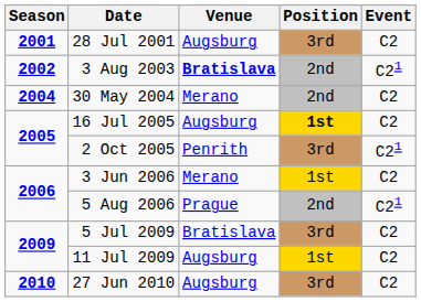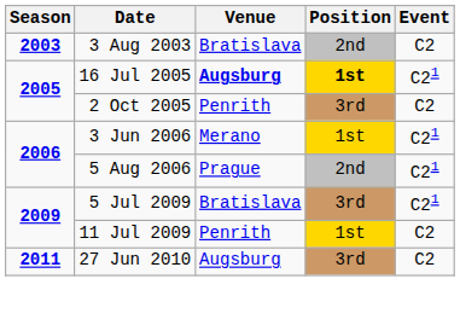- row: 2001 | 28 Jul 2001 | Augsburg | 3rd | C2
3 Aug 2003 | Season: 2002 -> 2003
3 Aug 2003 | Venue: bold -> normal
3 Aug 2003 | Event: C21 -> C2
- row: 2004 | 30 May 2004 | Merano | 2nd | C2
16 Jul 2005 | Venue: normal -> bold
16 Jul 2005 | Event: C2 -> C21
2 Oct 2005 | Event: C21 -> C2
3 Jun 2006 | Event: C2 -> C21
5 Jul 2009 | Event: C2 -> C21
11 Jul 2009 | Venue: Augsburg -> Penrith
27 Jun 2010 | Season: 2010 -> 2011
